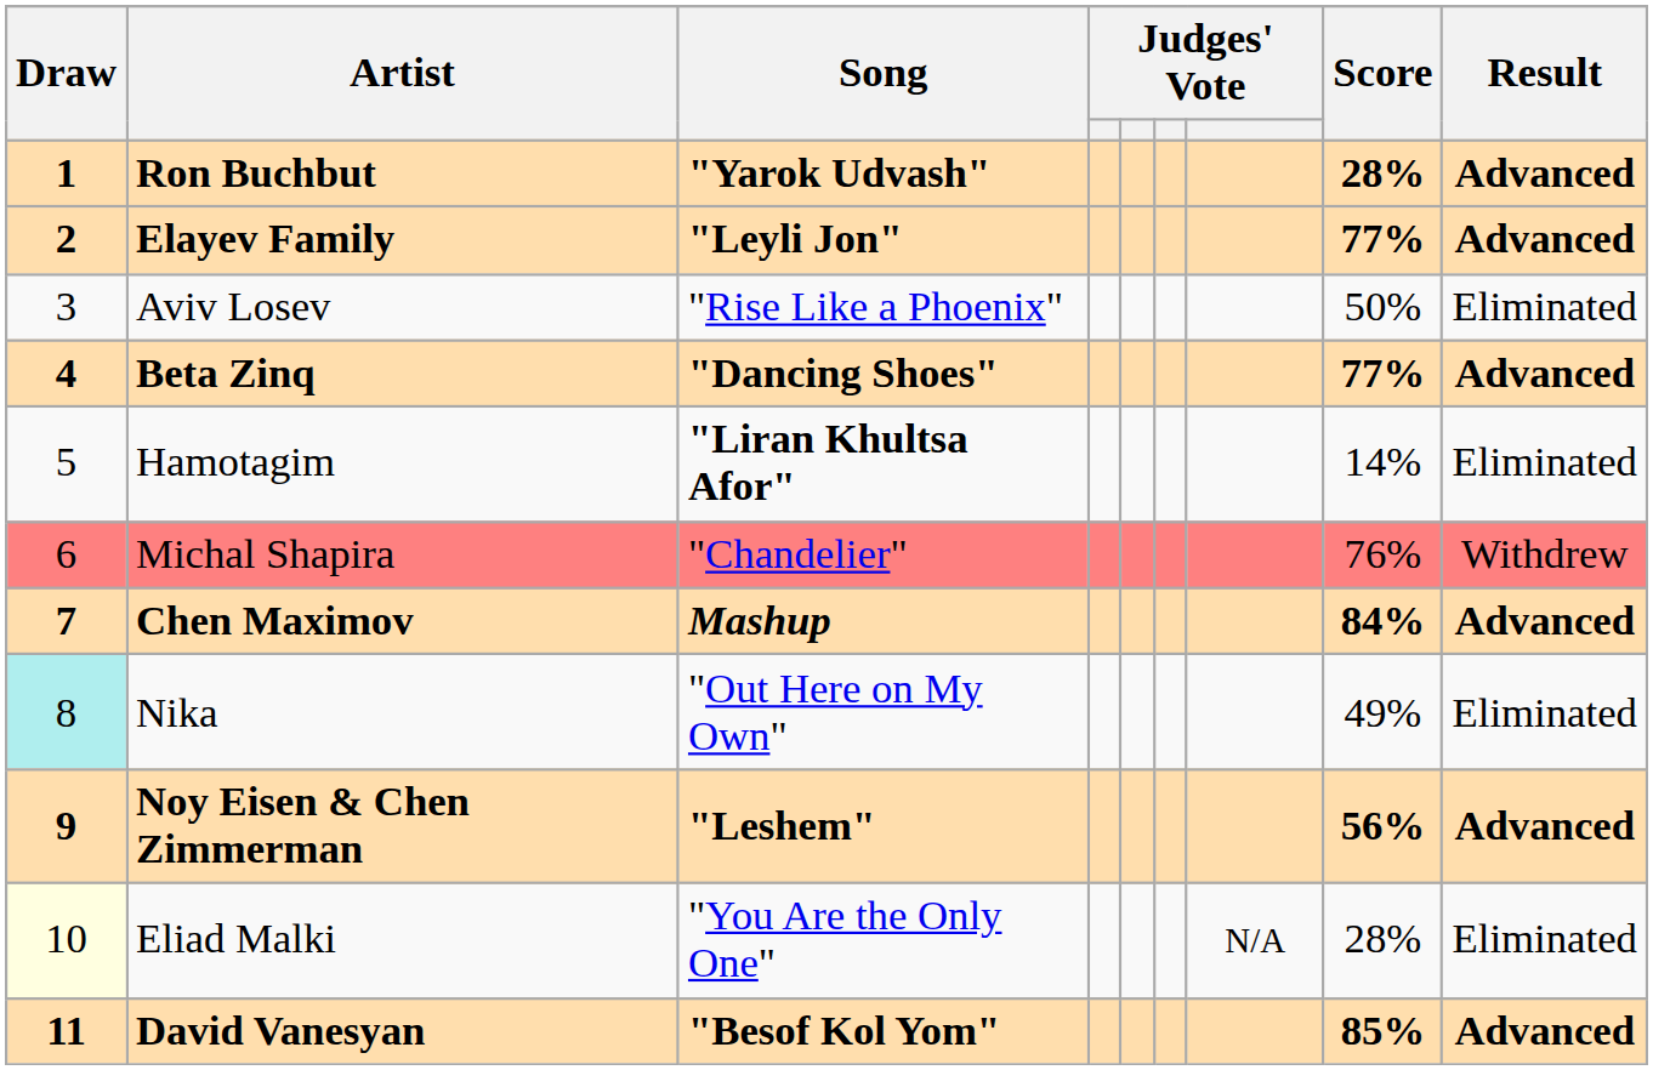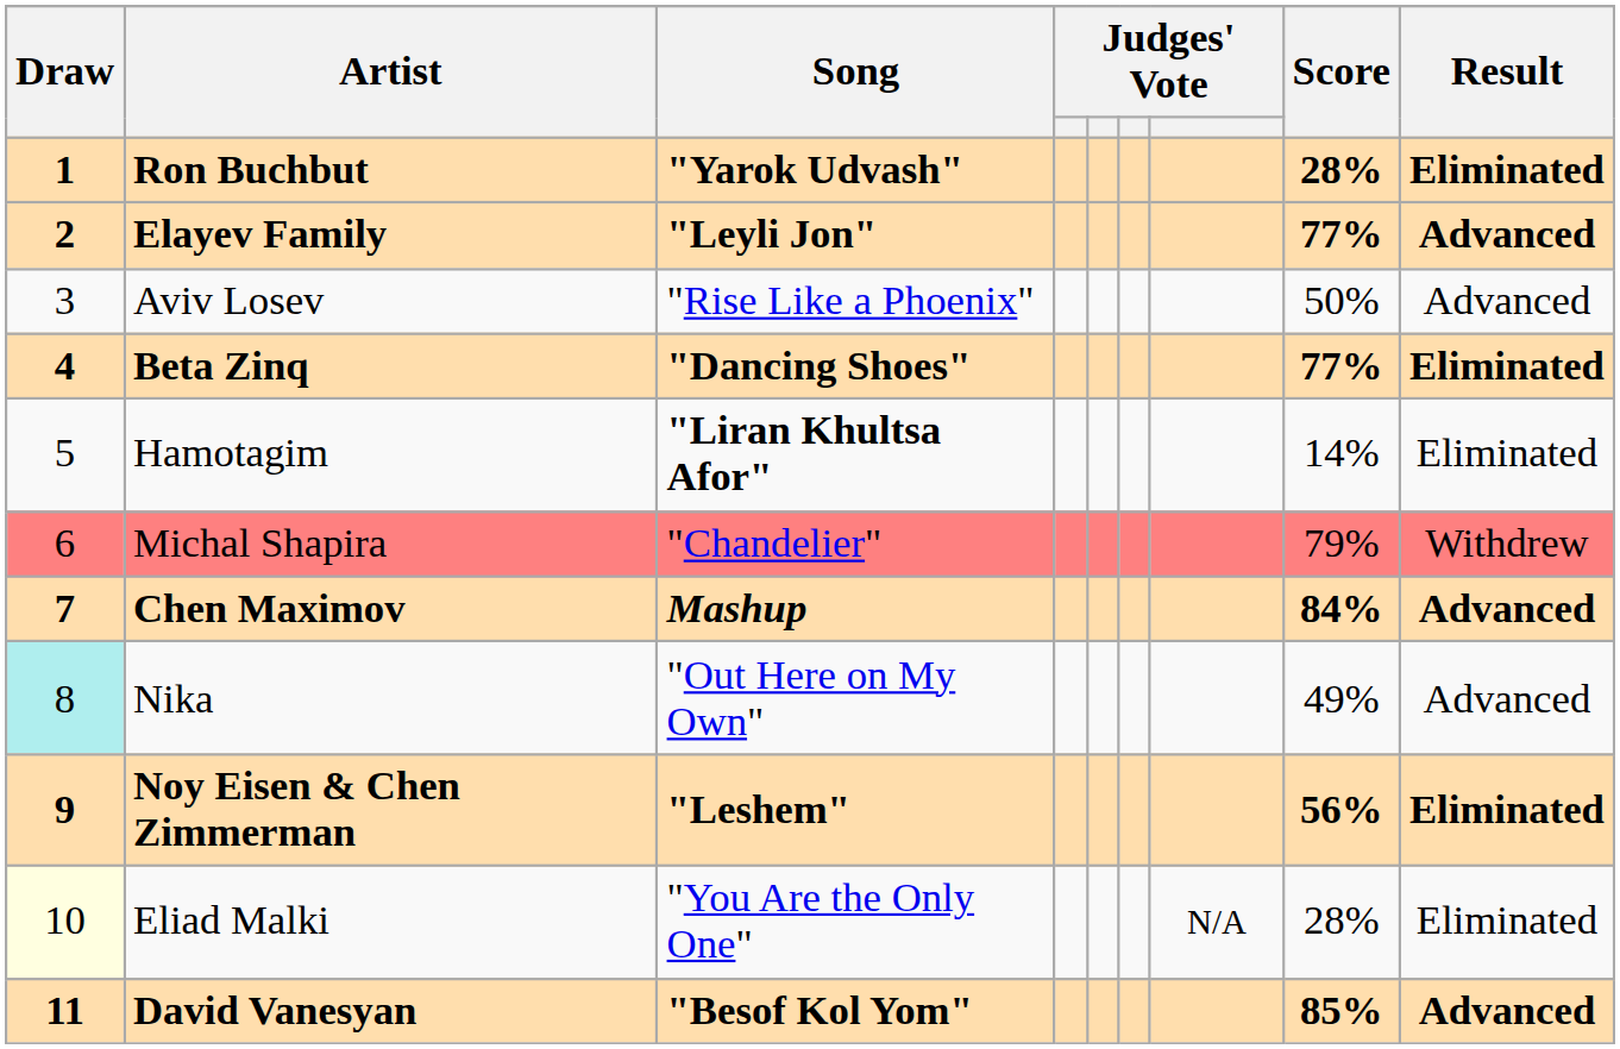Ron Buchbut | Result: Advanced -> Eliminated
Aviv Losev | Result: Eliminated -> Advanced
Beta Zinq | Result: Advanced -> Eliminated
Michal Shapira | Score: 76% -> 79%
Nika | Result: Eliminated -> Advanced
Noy Eisen & Chen Zimmerman | Result: Advanced -> Eliminated
